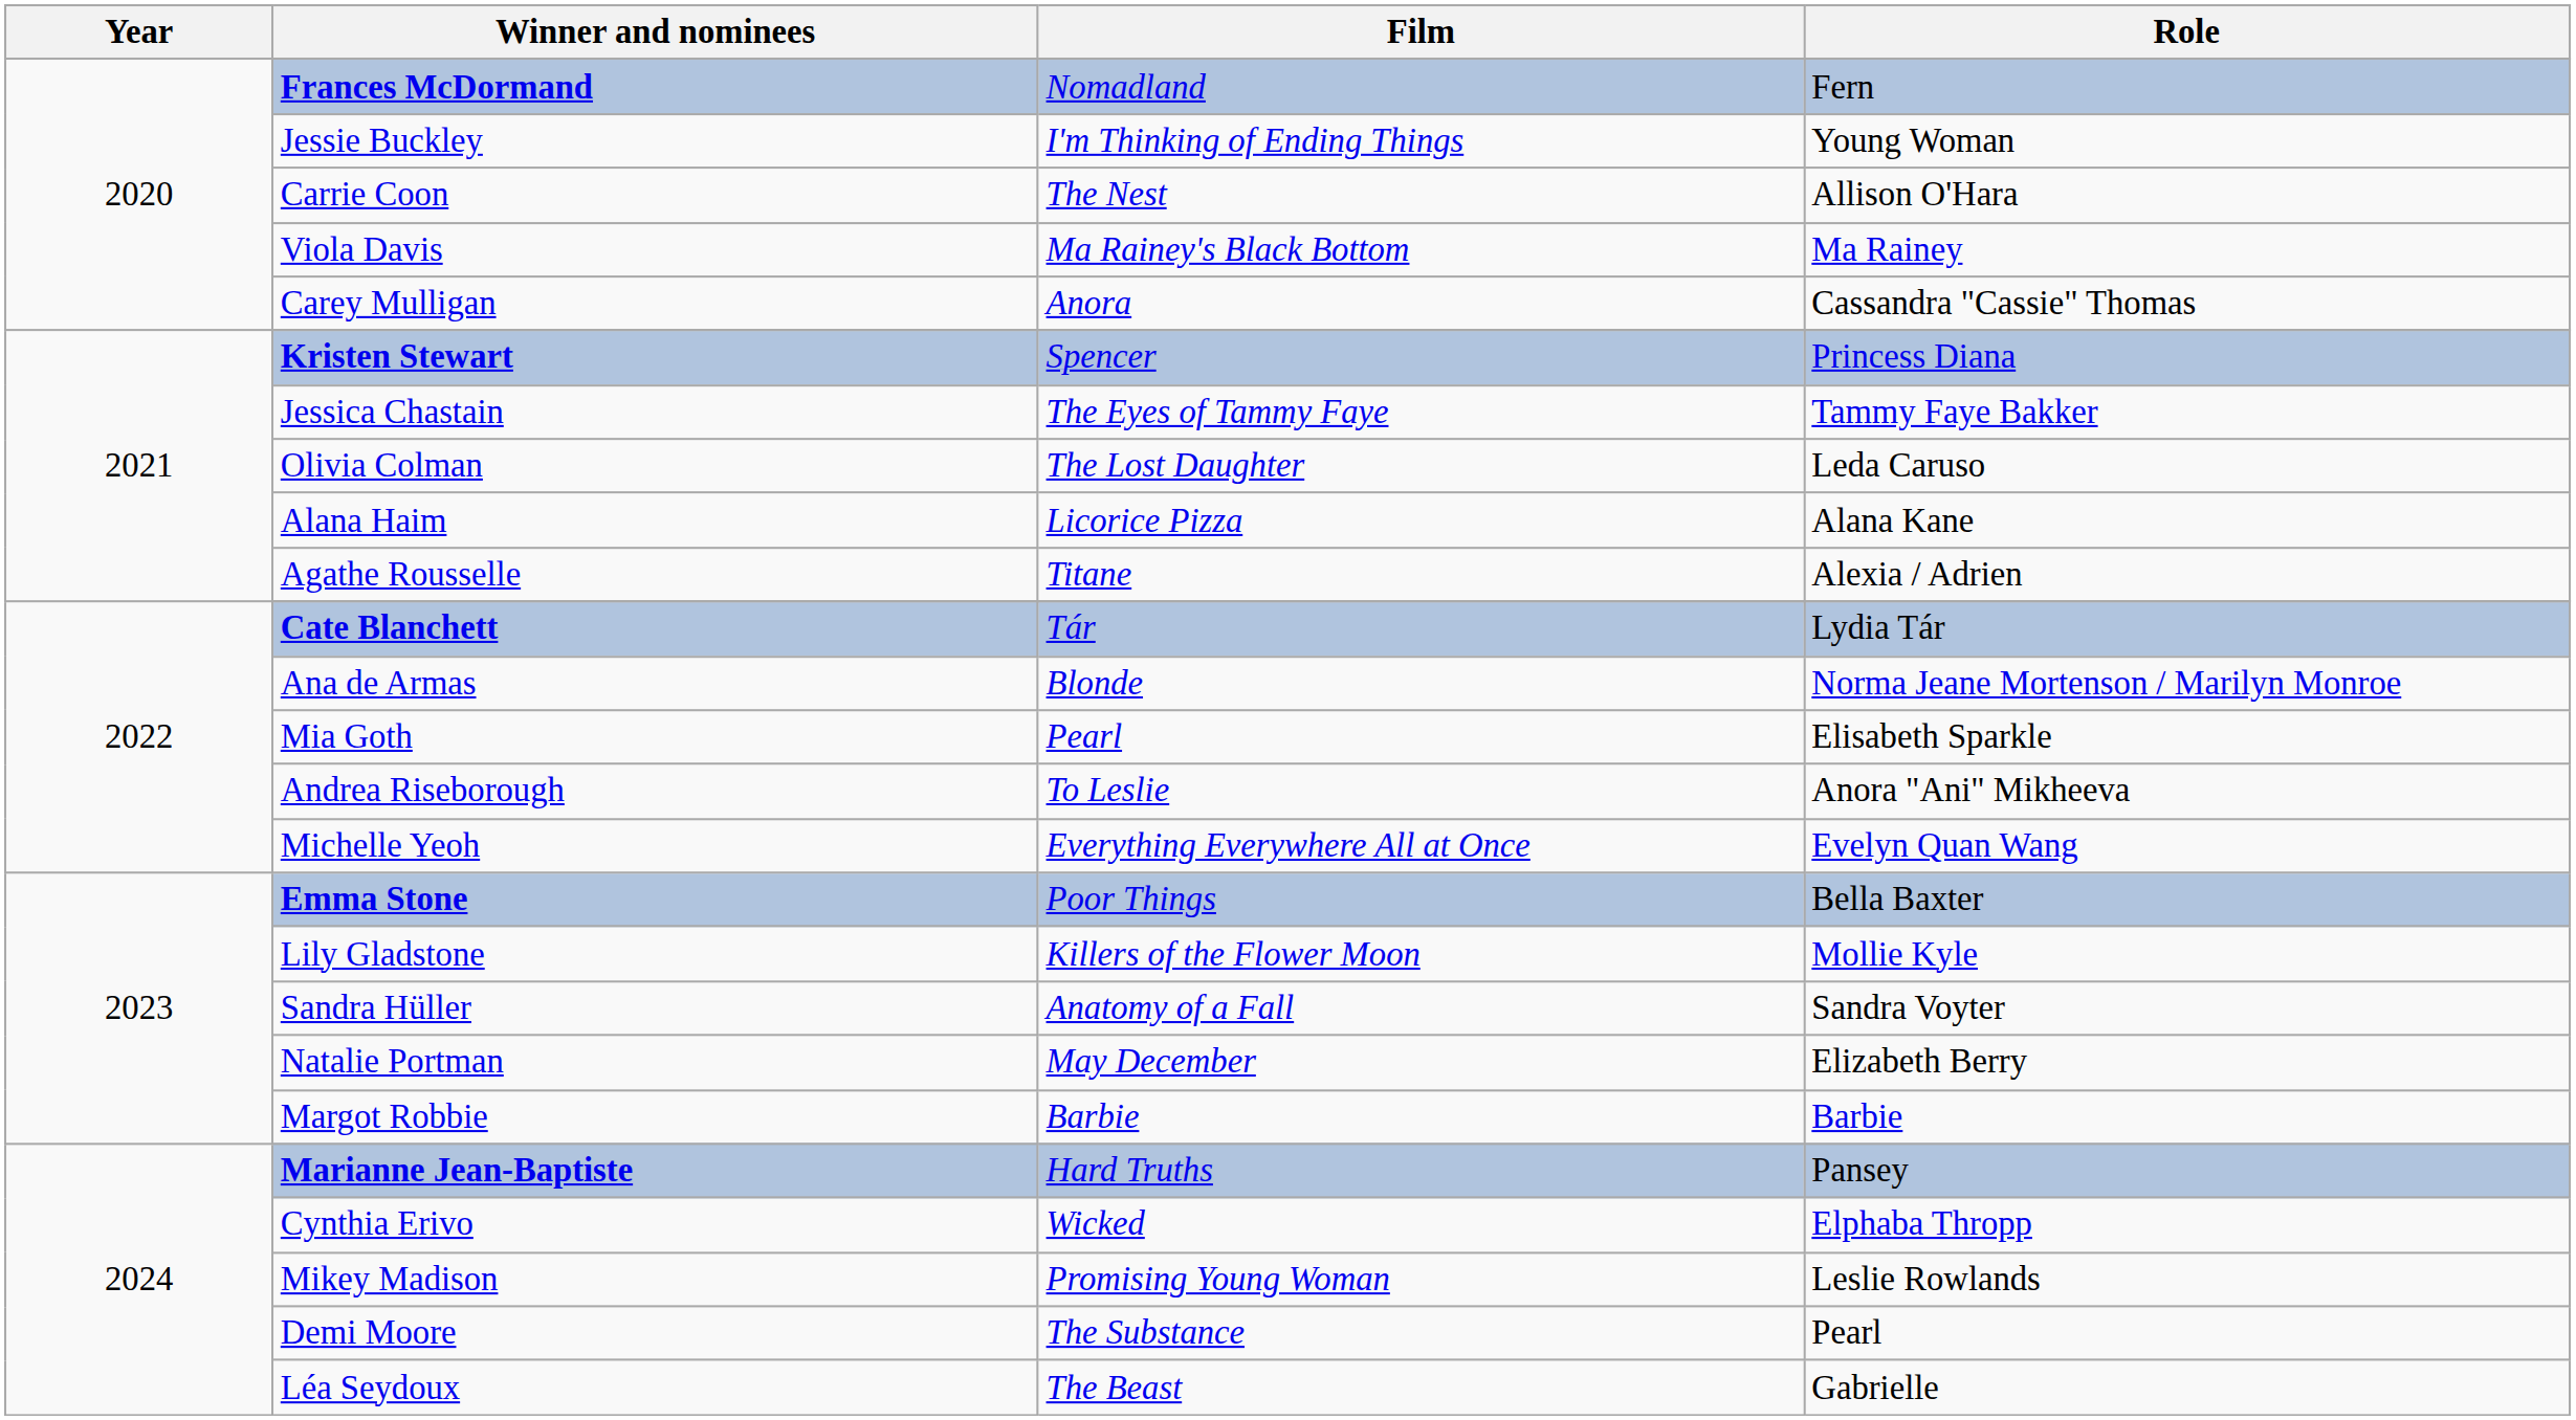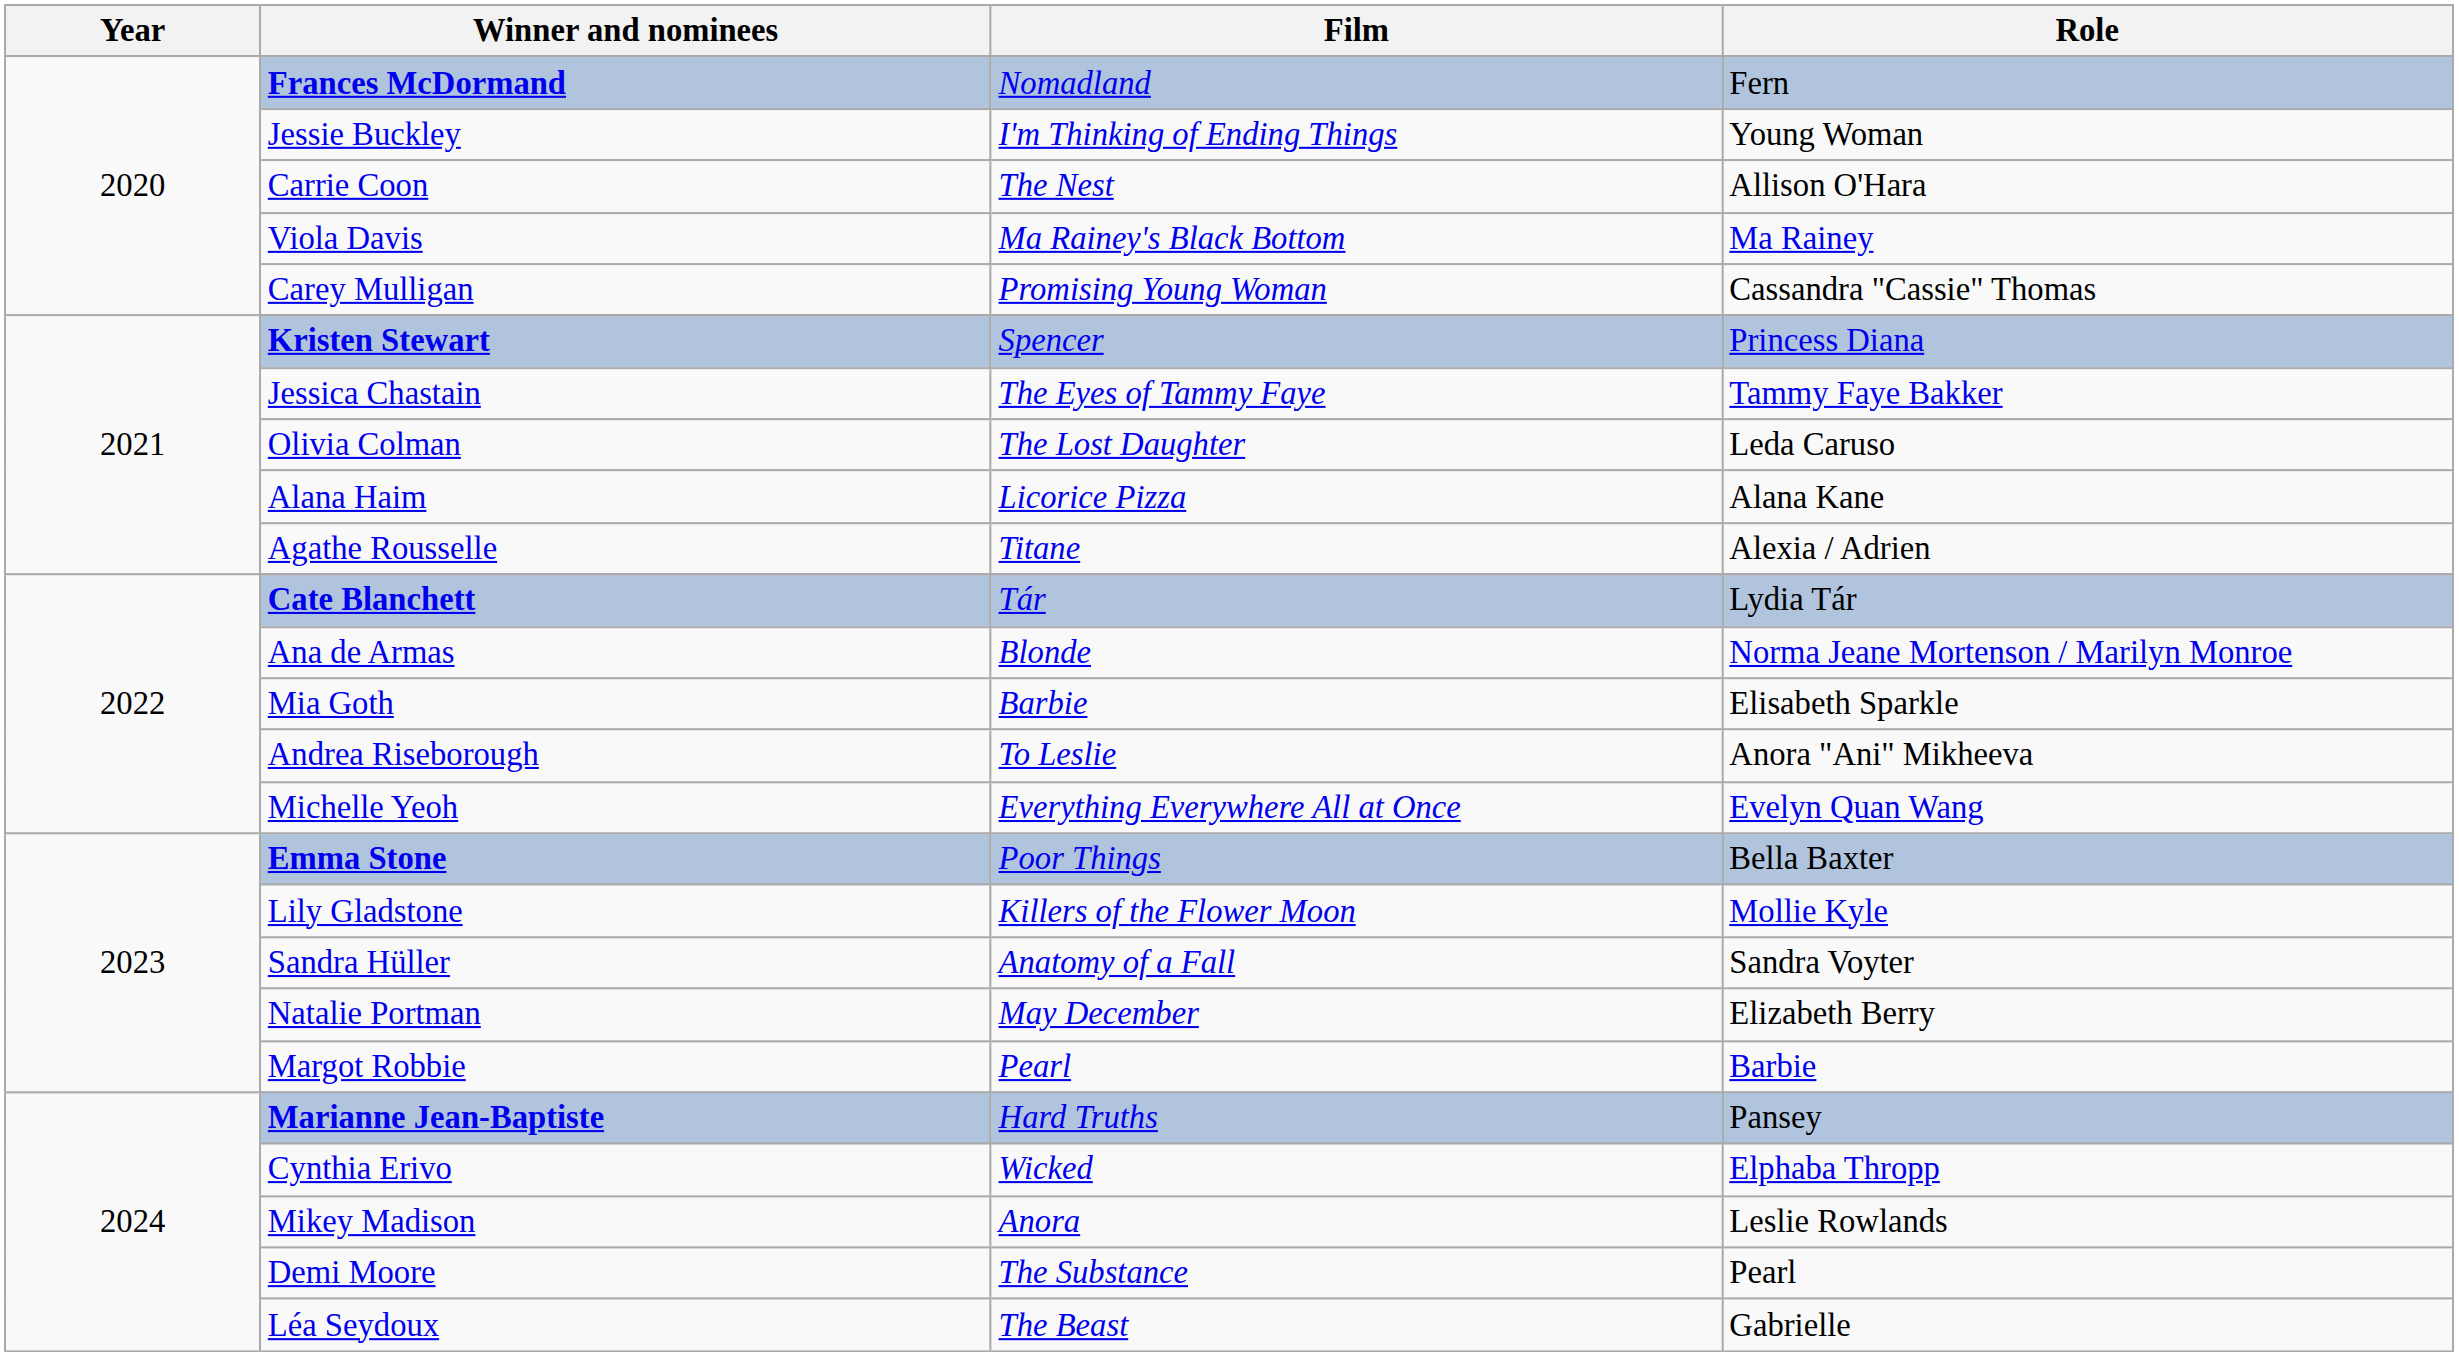Carey Mulligan | Film: Anora -> Promising Young Woman
Mia Goth | Film: Pearl -> Barbie
Margot Robbie | Film: Barbie -> Pearl
Mikey Madison | Film: Promising Young Woman -> Anora
